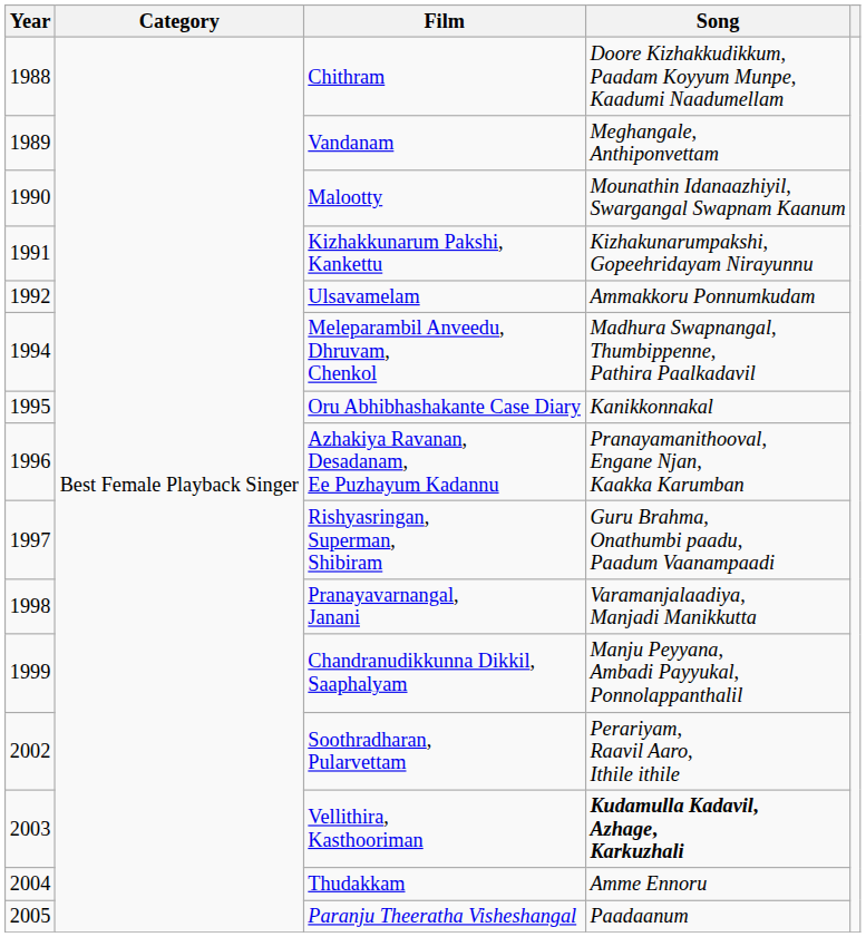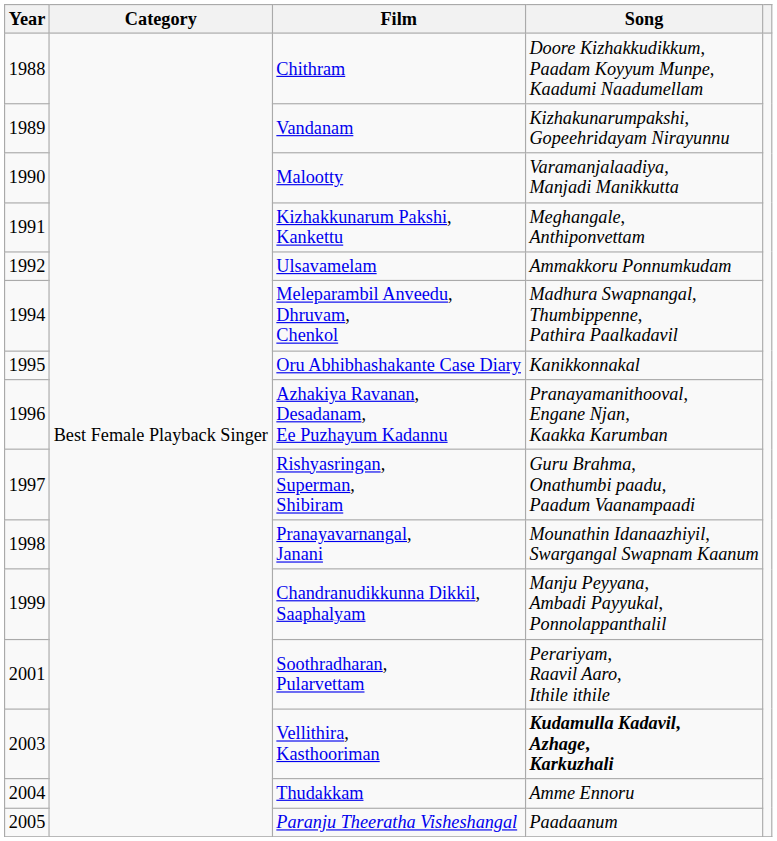Vandanam | Song: Meghangale, Anthiponvettam -> Kizhakunarumpakshi, Gopeehridayam Nirayunnu
Malootty | Song: Mounathin Idanaazhiyil, Swargangal Swapnam Kaanum -> Varamanjalaadiya, Manjadi Manikkutta
Kizhakkunarum Pakshi, Kankettu | Song: Kizhakunarumpakshi, Gopeehridayam Nirayunnu -> Meghangale, Anthiponvettam
Pranayavarnangal, Janani | Song: Varamanjalaadiya, Manjadi Manikkutta -> Mounathin Idanaazhiyil, Swargangal Swapnam Kaanum
Soothradharan, Pularvettam | Year: 2002 -> 2001
